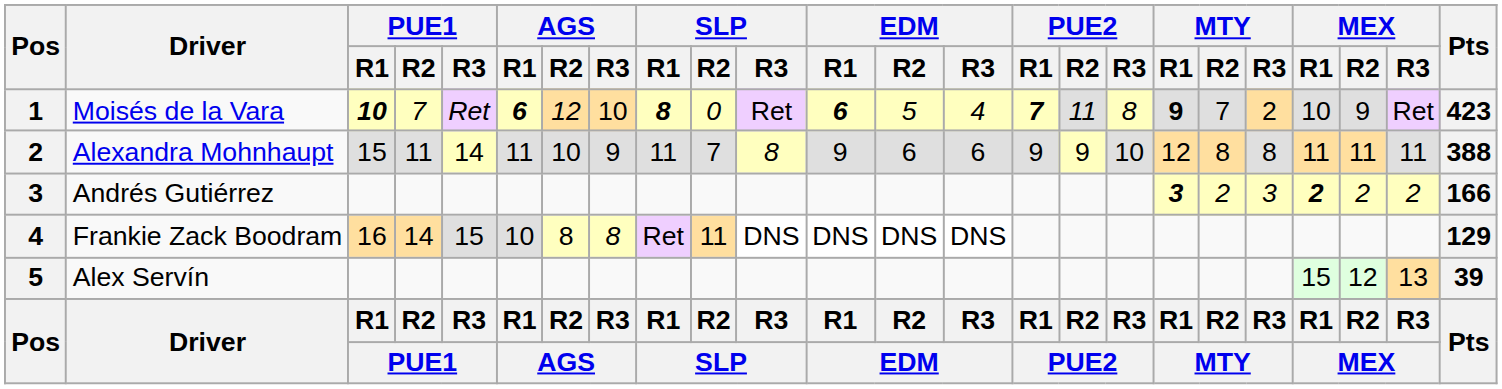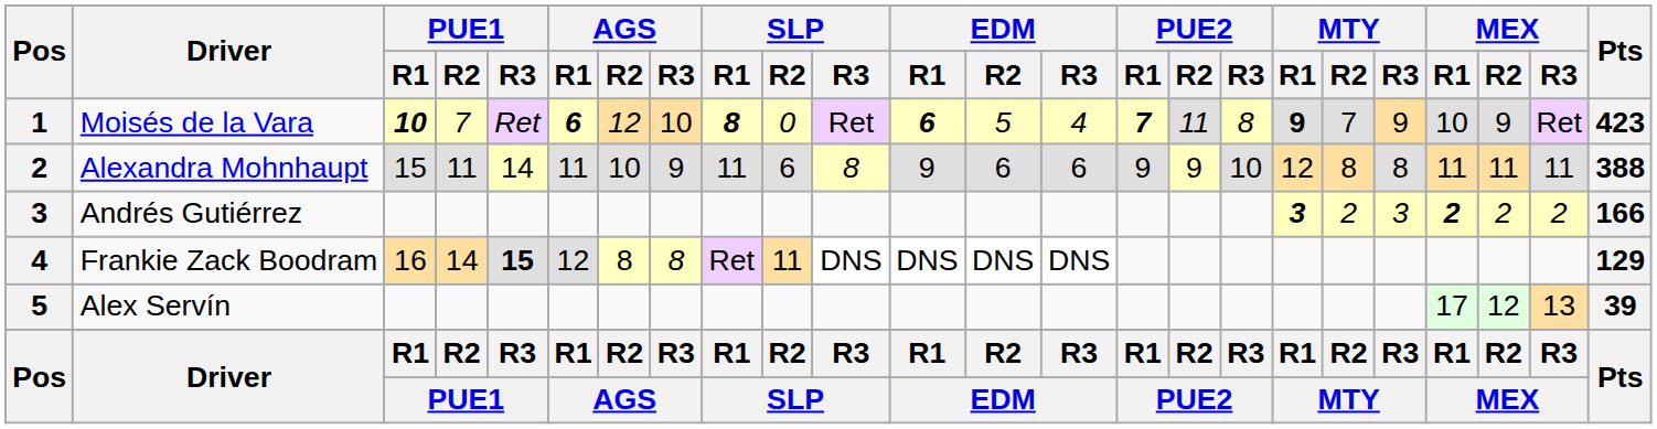Moisés de la Vara | MTY / R3: 2 -> 9
Alexandra Mohnhaupt | SLP / R2: 7 -> 6
Frankie Zack Boodram | PUE1 / R3: normal -> bold
Frankie Zack Boodram | AGS / R1: 10 -> 12
Alex Servín | MEX / R1: 15 -> 17
